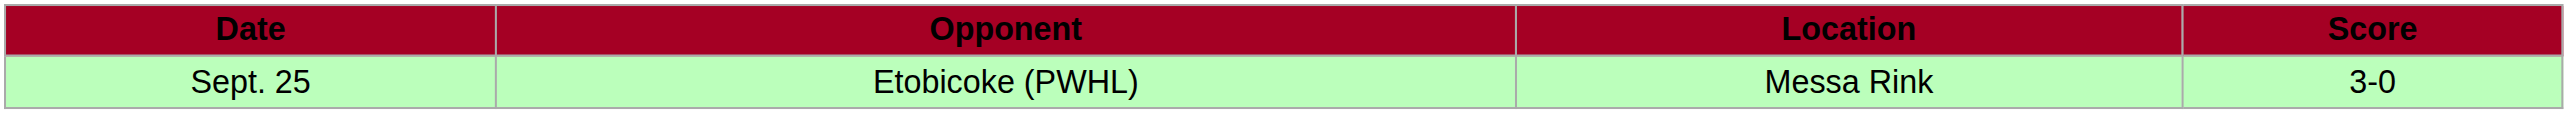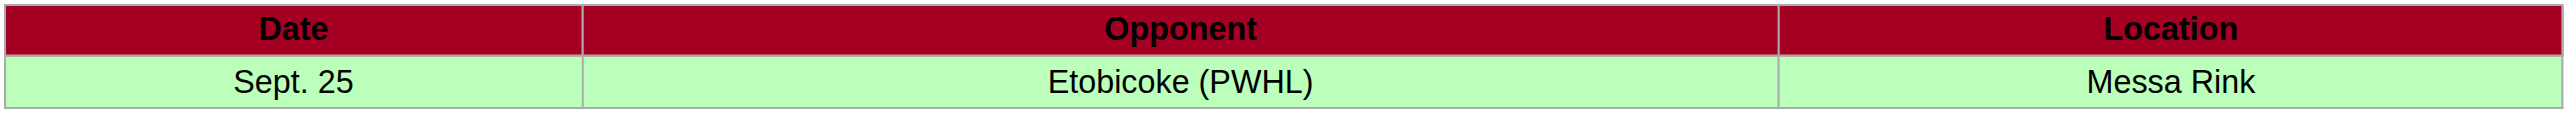- column: Score | 3-0
